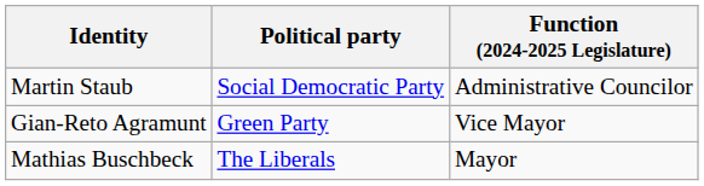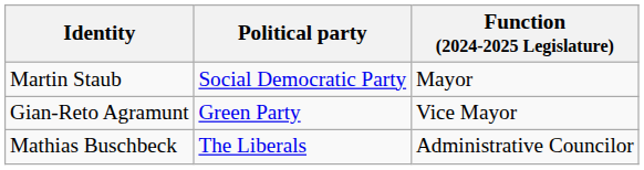Martin Staub | Function (2024-2025 Legislature): Administrative Councilor -> Mayor
Mathias Buschbeck | Function (2024-2025 Legislature): Mayor -> Administrative Councilor
